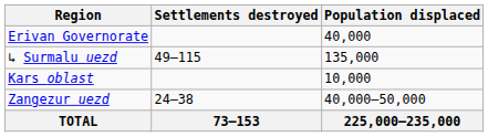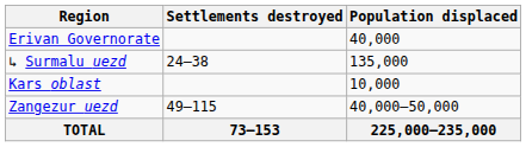↳ Surmalu uezd | Settlements destroyed: 49–115 -> 24–38
Zangezur uezd | Settlements destroyed: 24–38 -> 49–115
